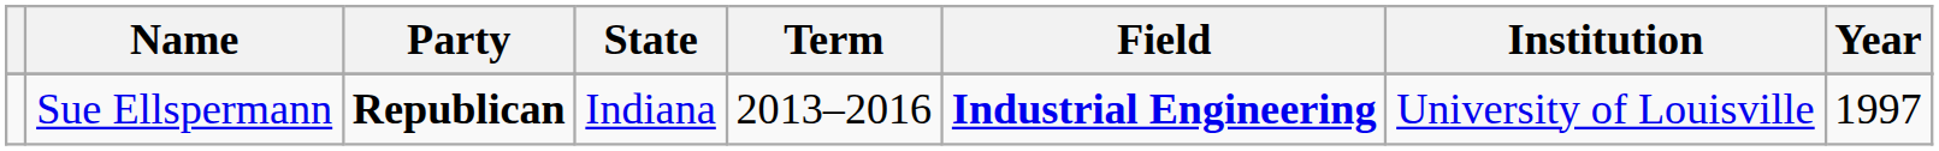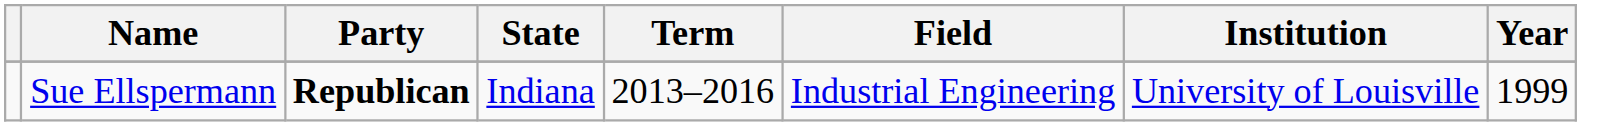Sue Ellspermann | Field: bold -> normal
Sue Ellspermann | Year: 1997 -> 1999
